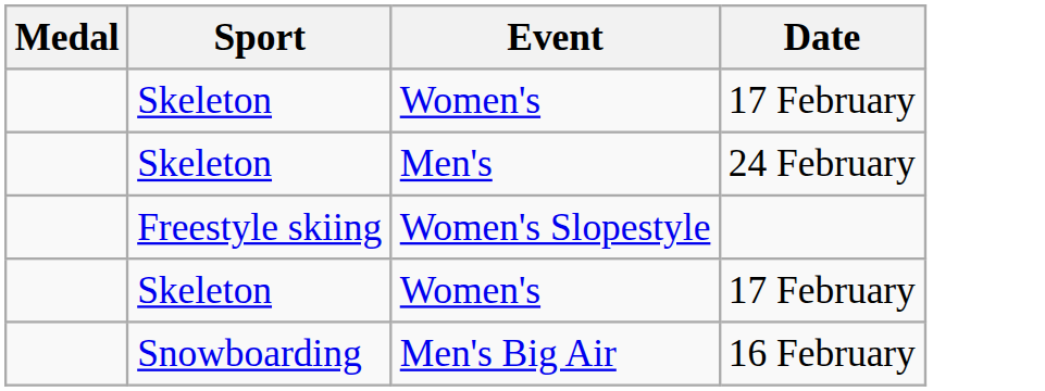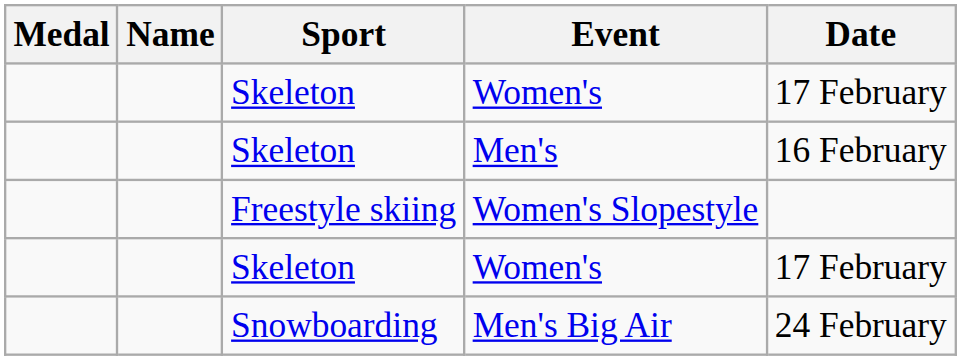+ column: Name
Men's | Date: 24 February -> 16 February
Men's Big Air | Date: 16 February -> 24 February
